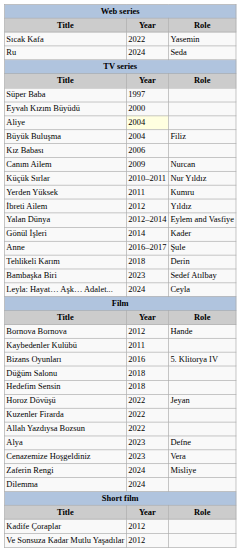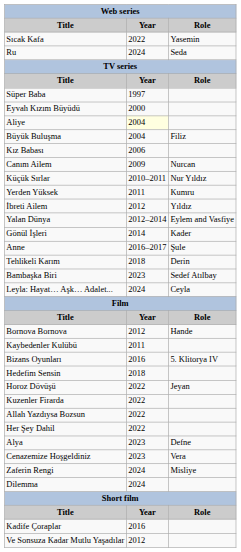- row: Düğüm Salonu | 2018
+ row: Her Şey Dahil | 2022
Kadife Çoraplar | Year: 2012 -> 2016
